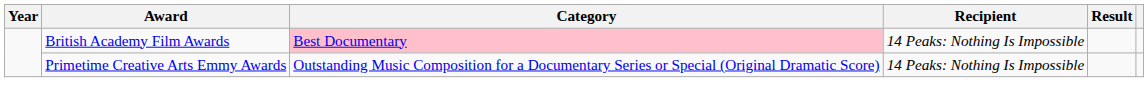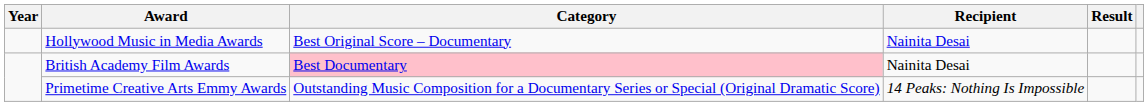+ row: Hollywood Music in Media Awards | Best Original Score – Documentary | Nainita Desai
British Academy Film Awards | Recipient: 14 Peaks: Nothing Is Impossible -> Nainita Desai
